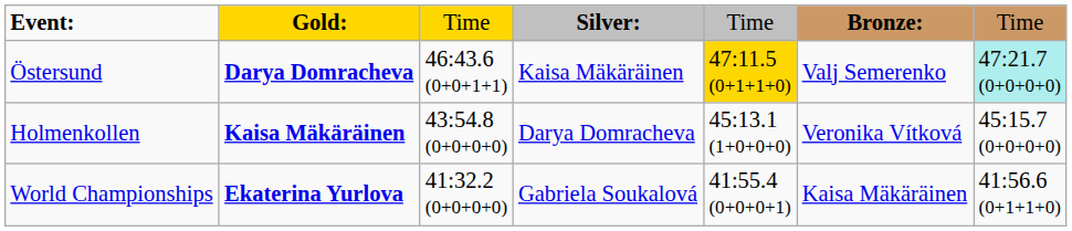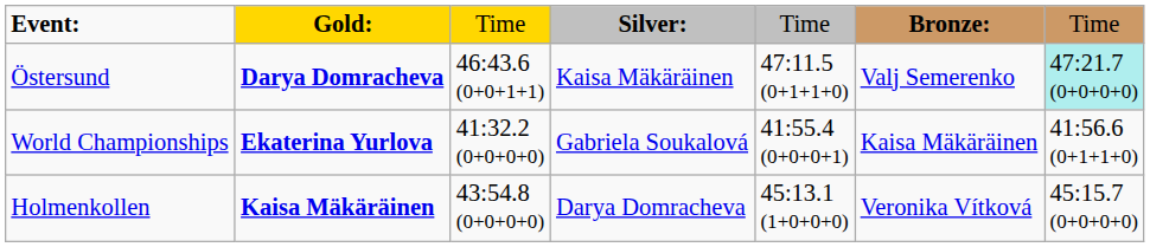Östersund | column 5: gold background -> no background
rows swapped: Holmenkollen <-> World Championships
